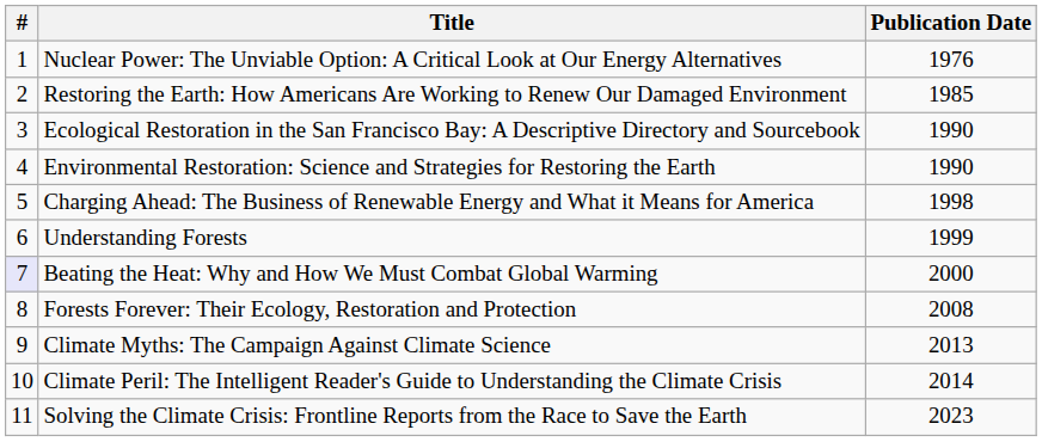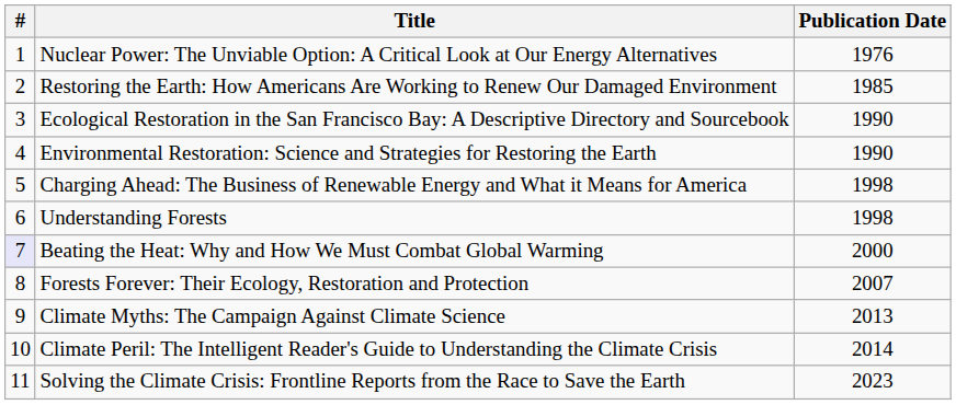Understanding Forests | Publication Date: 1999 -> 1998
Forests Forever: Their Ecology, Restoration and Protection | Publication Date: 2008 -> 2007
